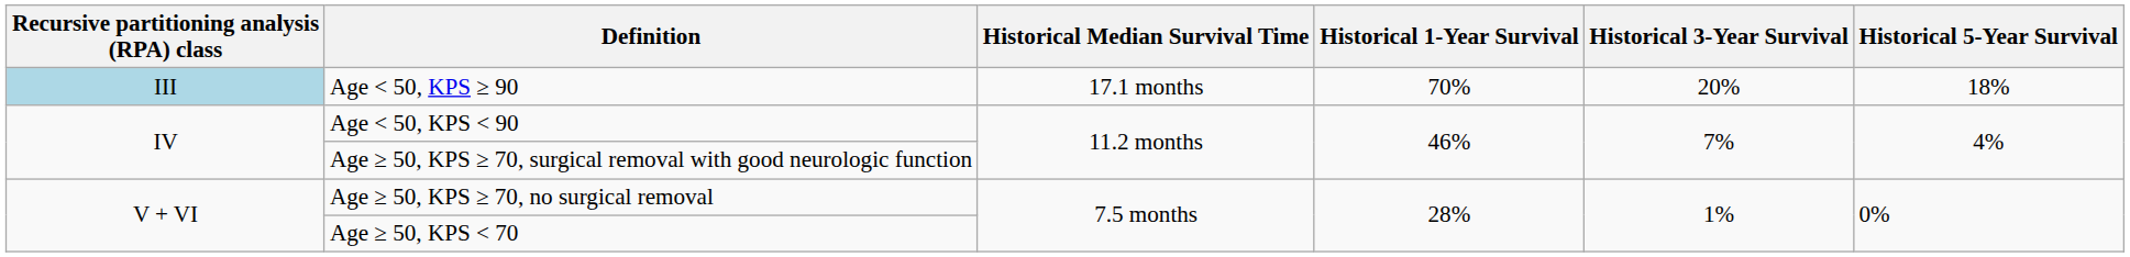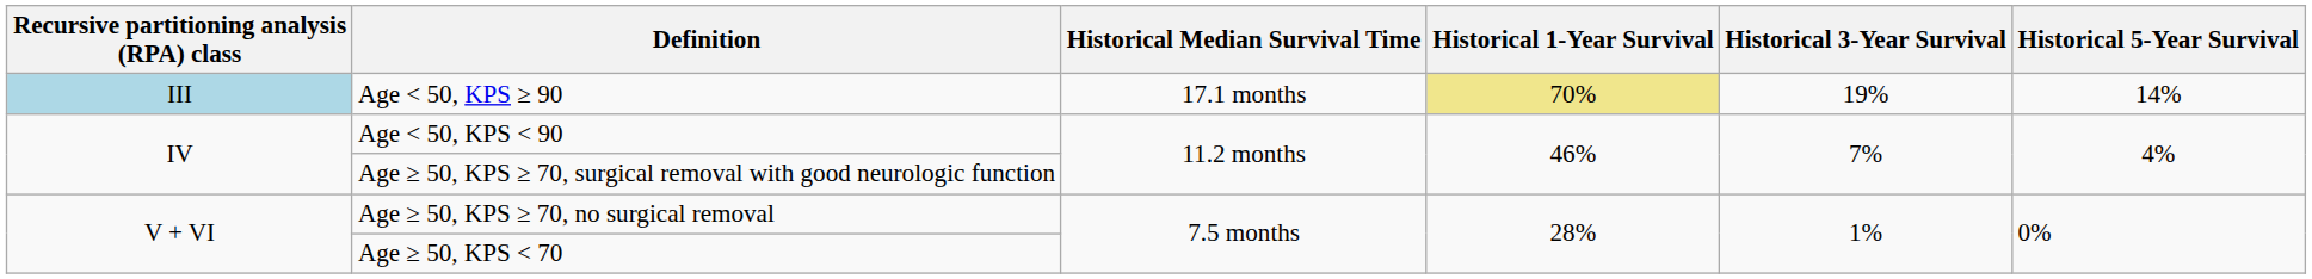Age < 50, KPS ≥ 90 | Historical 1-Year Survival: no background -> khaki background
Age < 50, KPS ≥ 90 | Historical 3-Year Survival: 20% -> 19%
Age < 50, KPS ≥ 90 | Historical 5-Year Survival: 18% -> 14%
